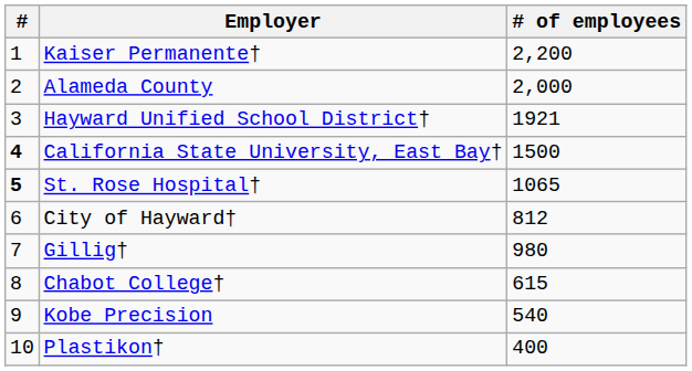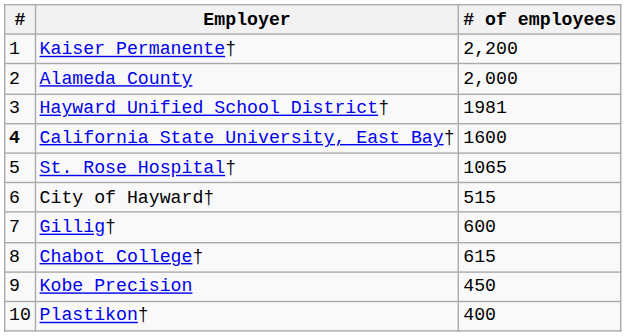Hayward Unified School District† | # of employees: 1921 -> 1981
California State University, East Bay† | # of employees: 1500 -> 1600
St. Rose Hospital† | #: bold -> normal
City of Hayward† | # of employees: 812 -> 515
Gillig† | # of employees: 980 -> 600
Kobe Precision | # of employees: 540 -> 450
